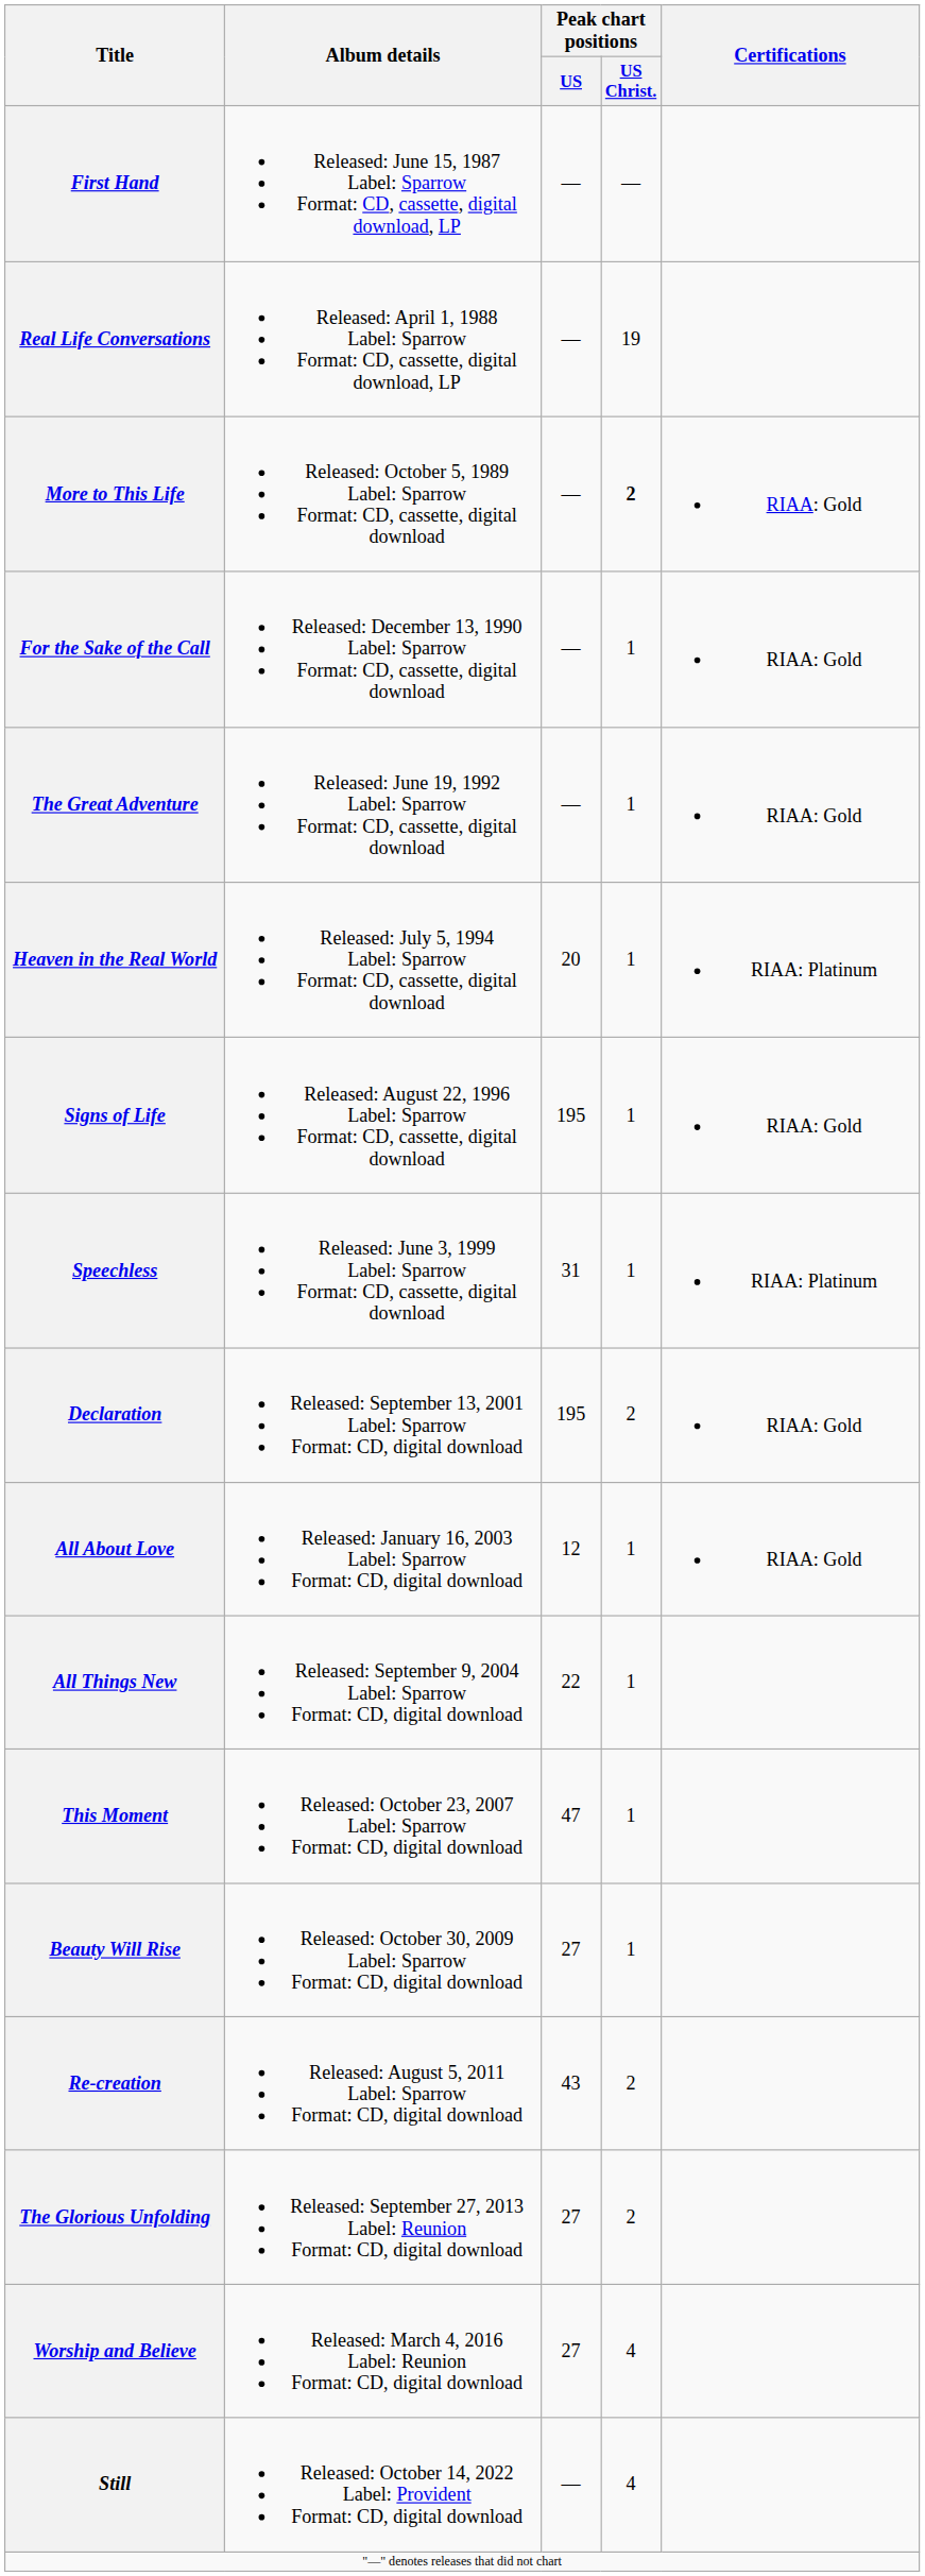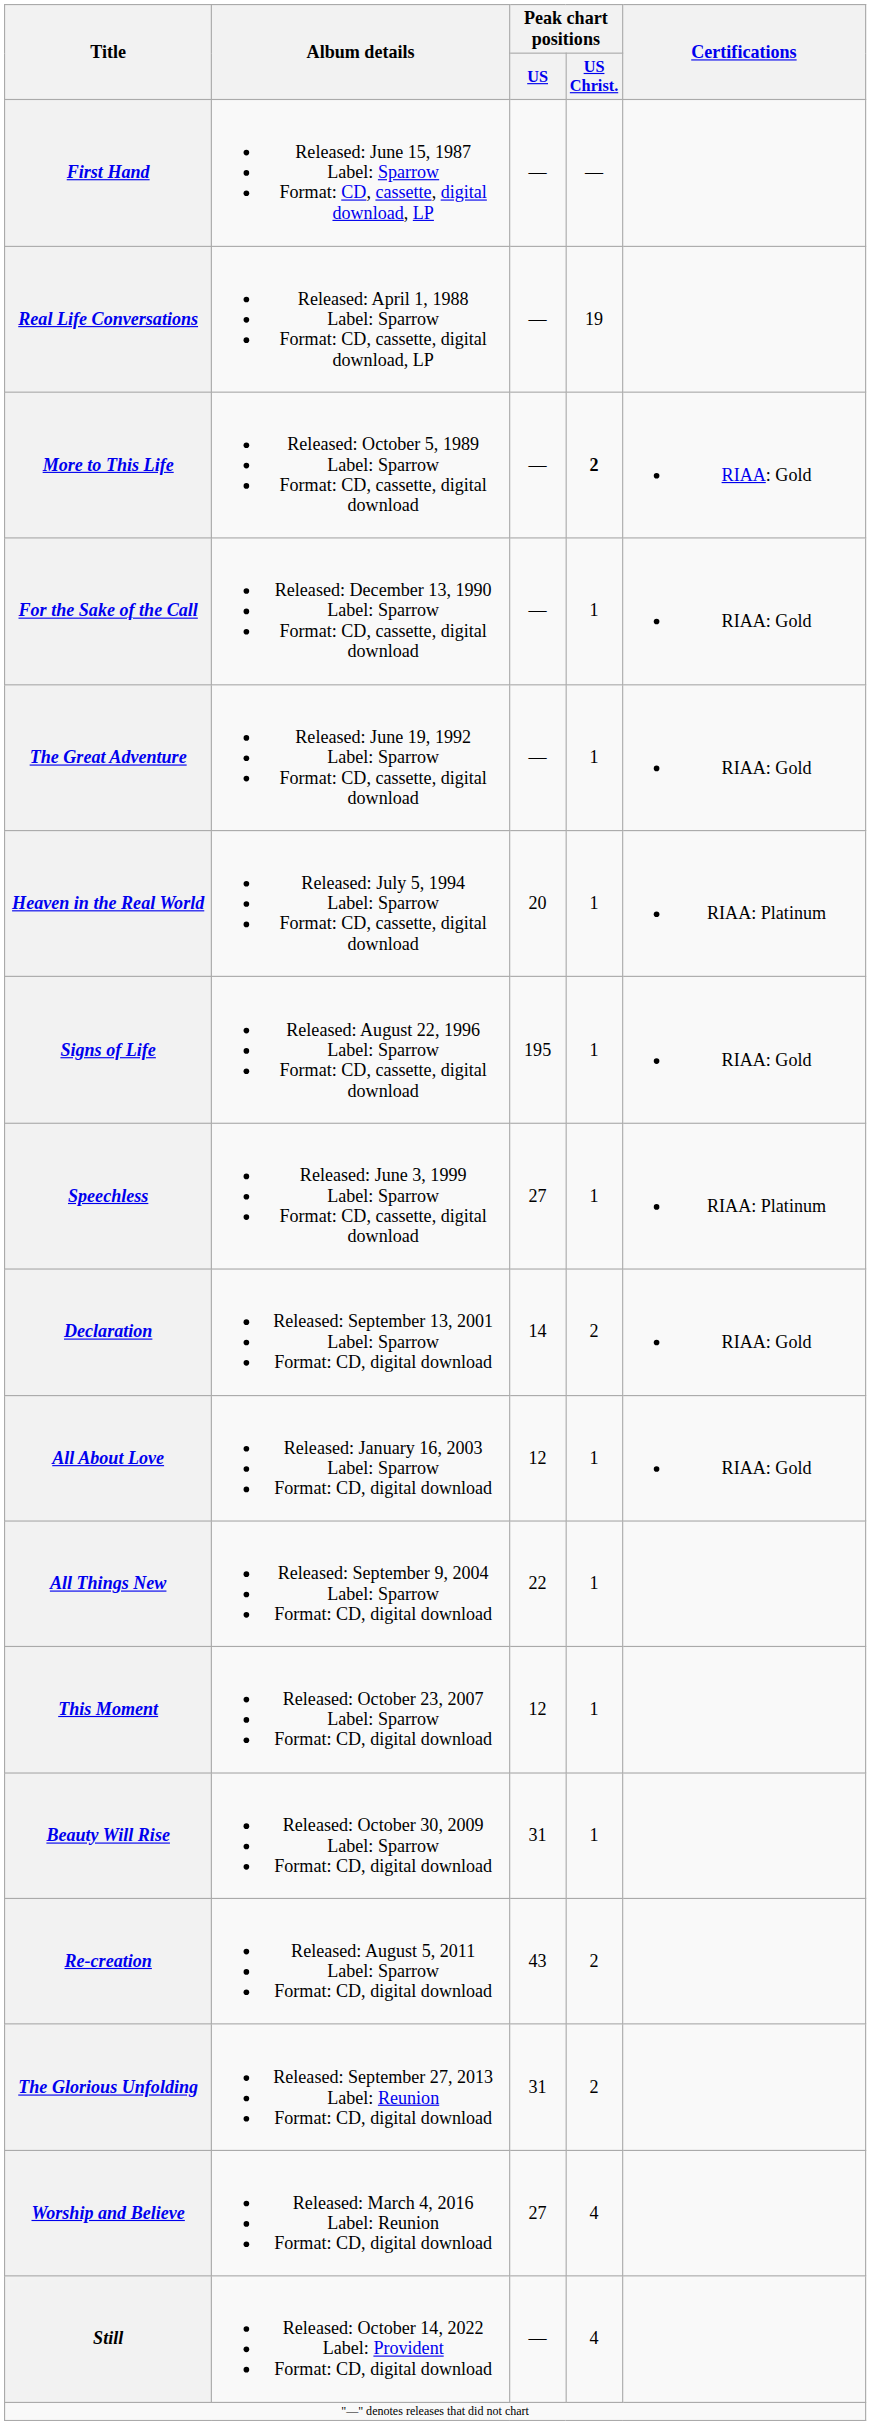Speechless | Peak chart positions / US: 31 -> 27
Declaration | Peak chart positions / US: 195 -> 14
This Moment | Peak chart positions / US: 47 -> 12
Beauty Will Rise | Peak chart positions / US: 27 -> 31
The Glorious Unfolding | Peak chart positions / US: 27 -> 31
